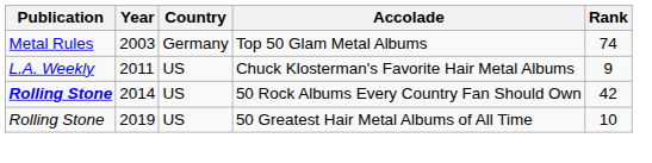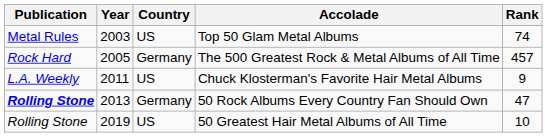Top 50 Glam Metal Albums | Country: Germany -> US
+ row: Rock Hard | 2005 | Germany | The 500 Greatest Rock & Metal Albums of All Time | 457
50 Rock Albums Every Country Fan Should Own | Year: 2014 -> 2013
50 Rock Albums Every Country Fan Should Own | Country: US -> Germany
50 Rock Albums Every Country Fan Should Own | Rank: 42 -> 47
